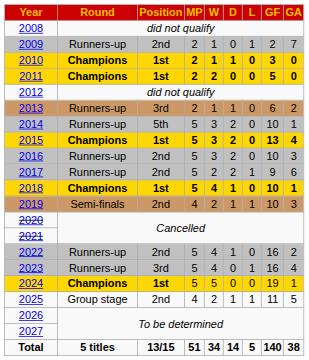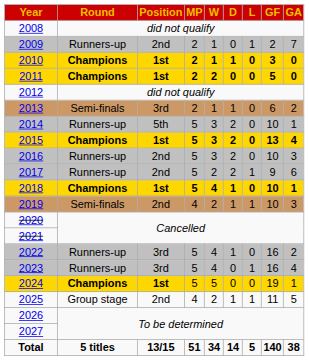2013 | Round: Runners-up -> Semi-finals
2022 | Position: 2nd -> 3rd
